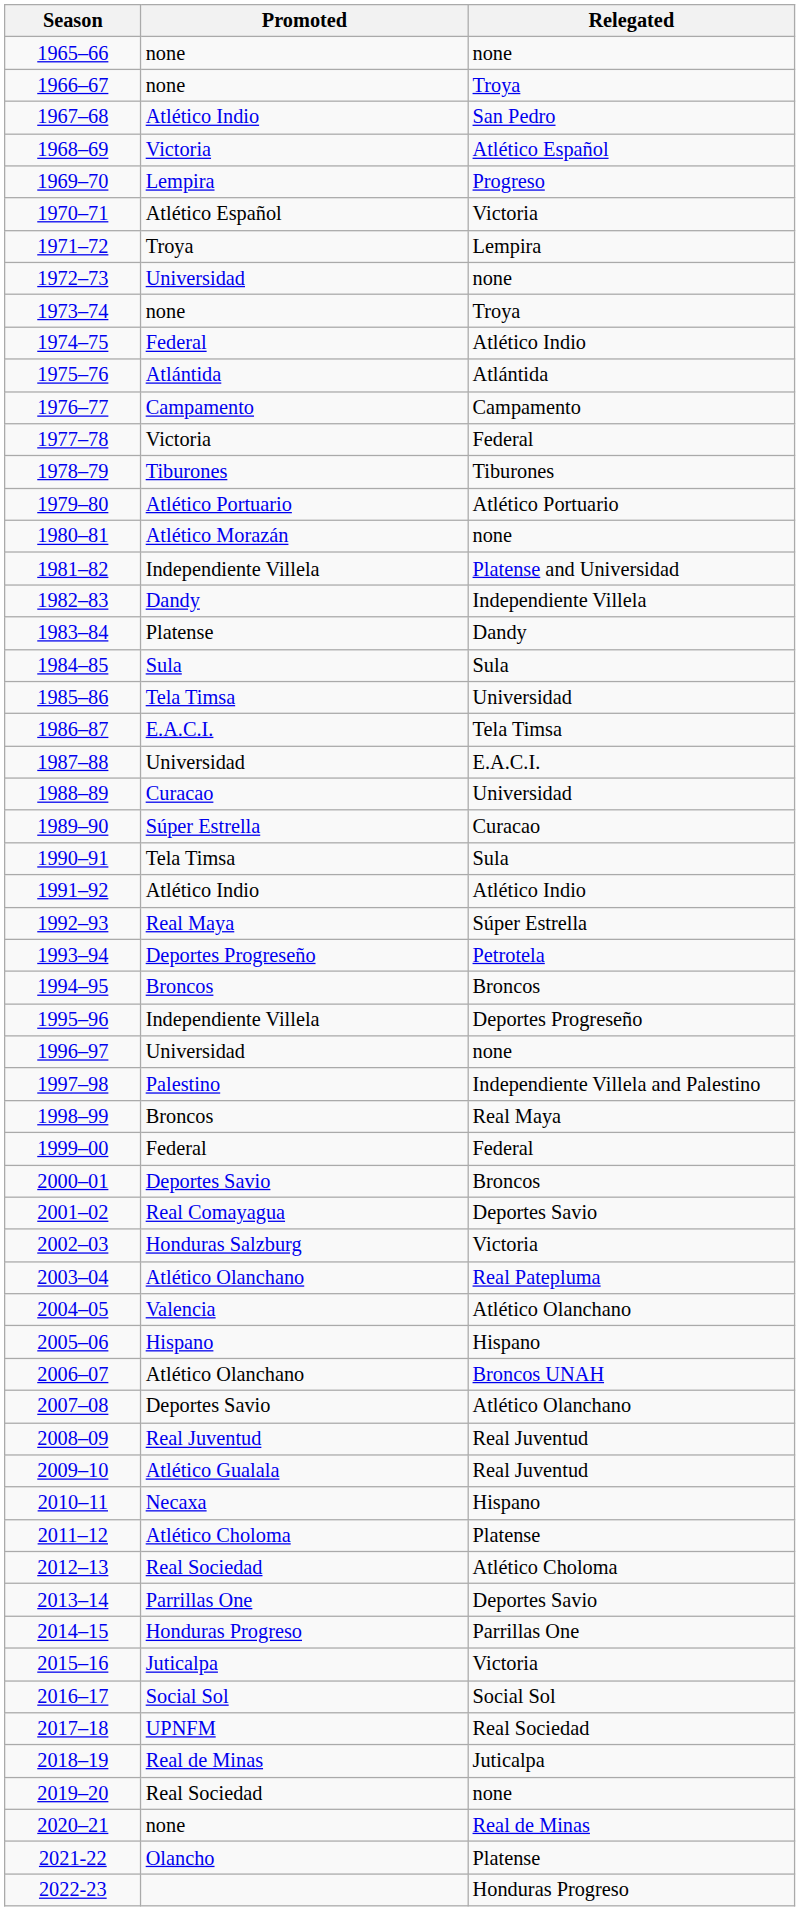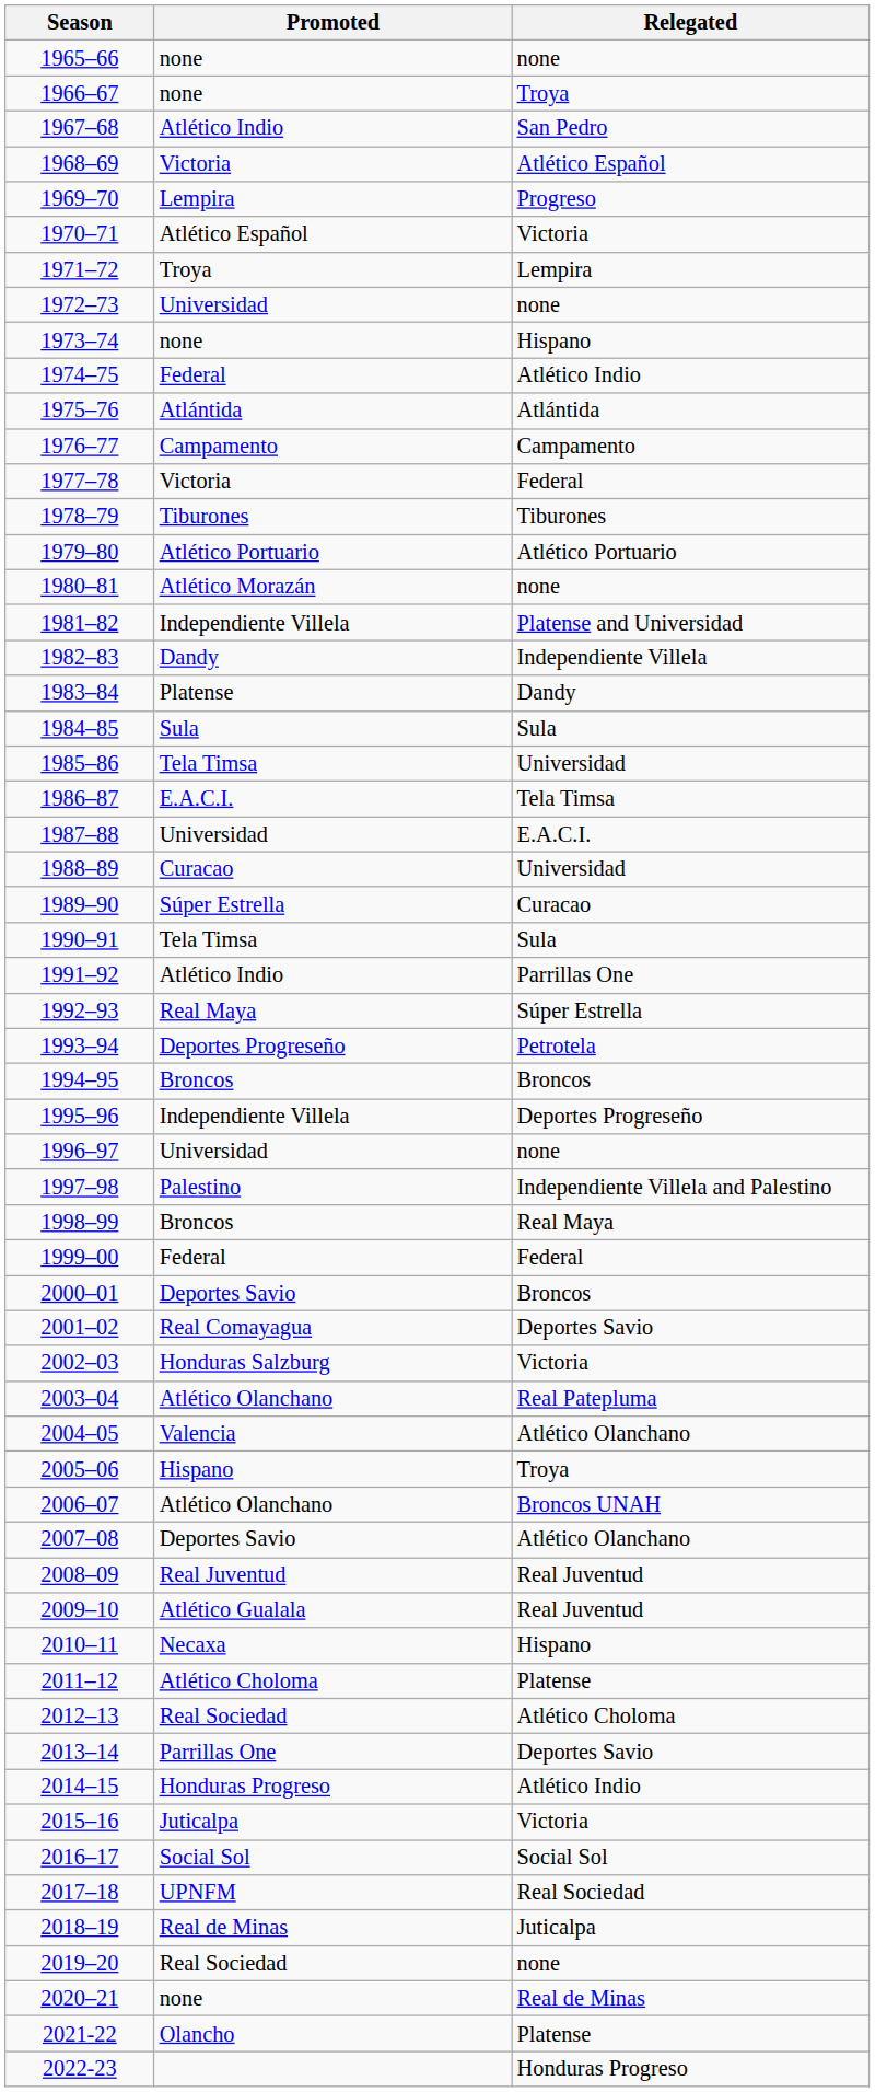1973–74 | Relegated: Troya -> Hispano
1991–92 | Relegated: Atlético Indio -> Parrillas One
2005–06 | Relegated: Hispano -> Troya
2014–15 | Relegated: Parrillas One -> Atlético Indio
